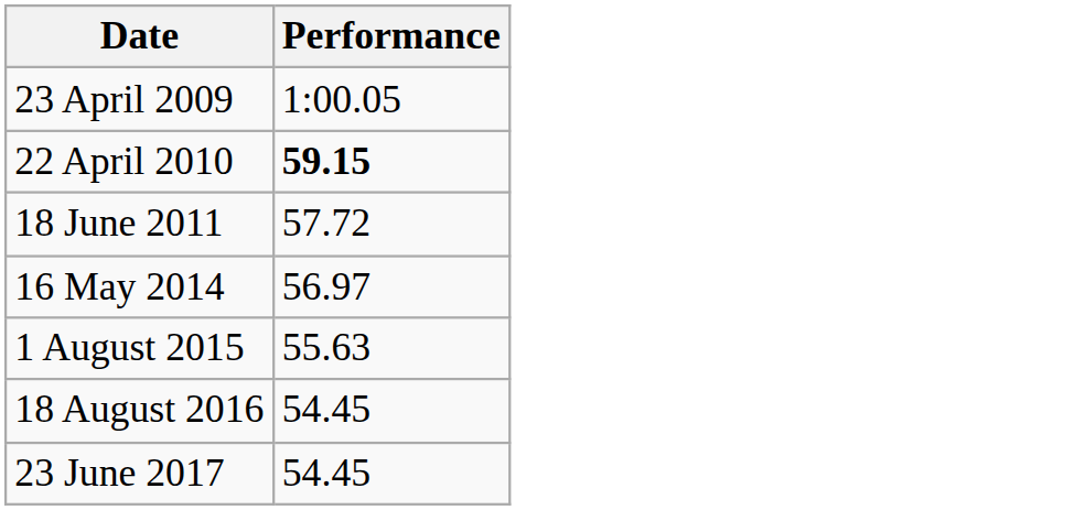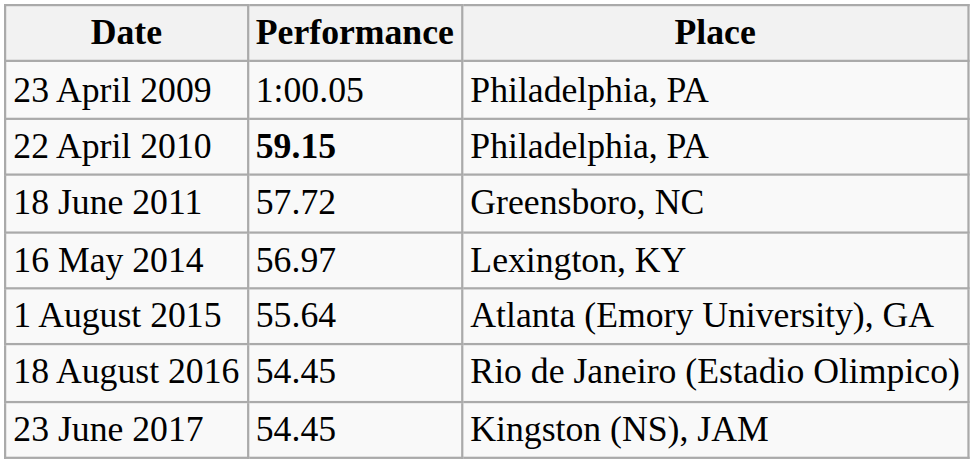+ column: Place | Philadelphia, PA | Philadelphia, PA | Greensboro, NC | Lexington, KY | Atlanta (Emory University), GA | Rio de Janeiro (Estadio Olimpico) | Kingston (NS), JAM
1 August 2015 | Performance: 55.63 -> 55.64
